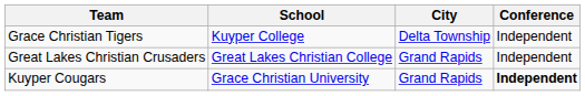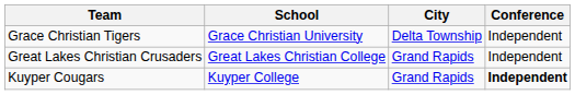Grace Christian Tigers | School: Kuyper College -> Grace Christian University
Kuyper Cougars | School: Grace Christian University -> Kuyper College
